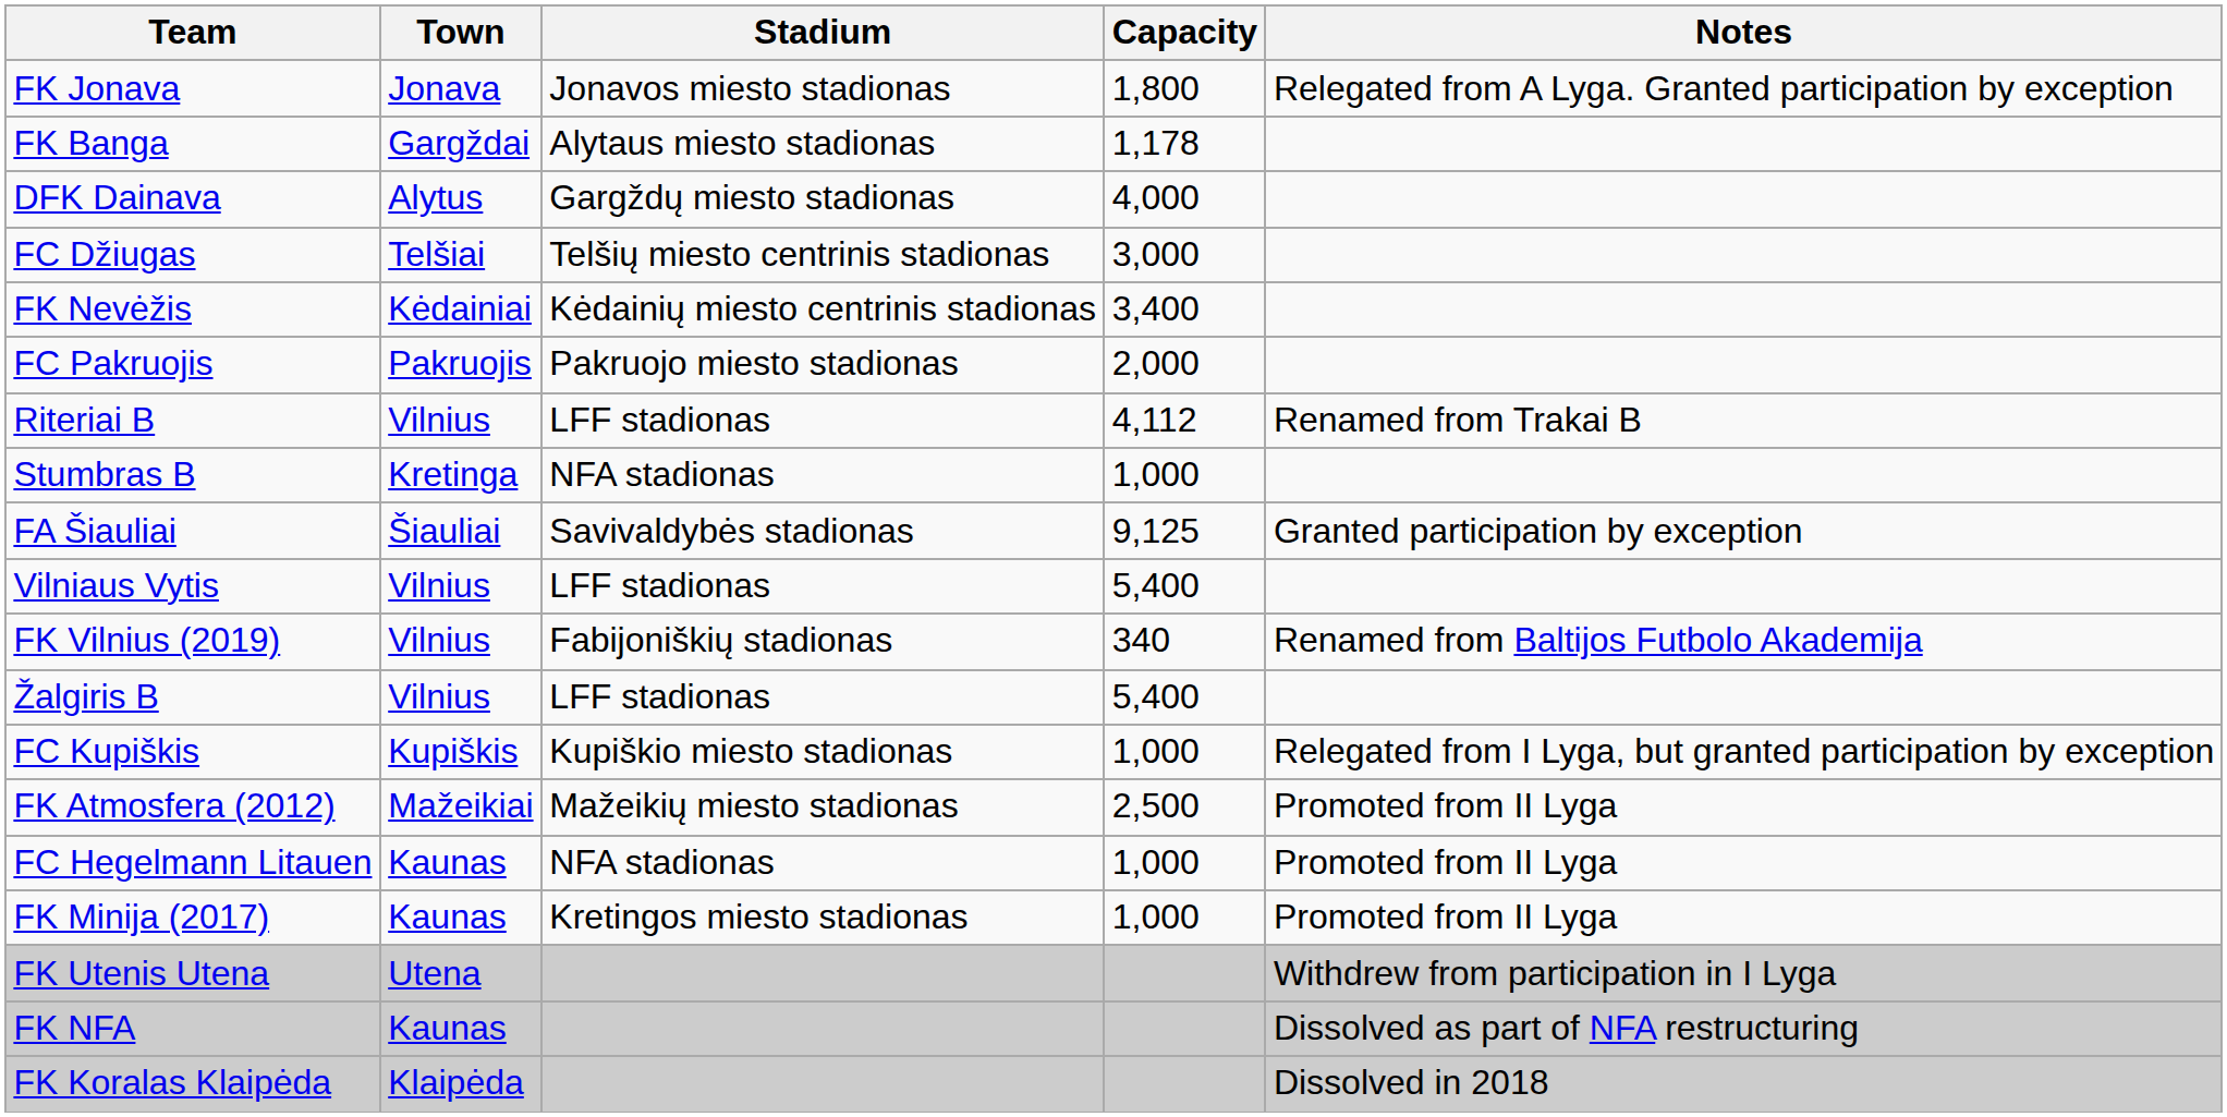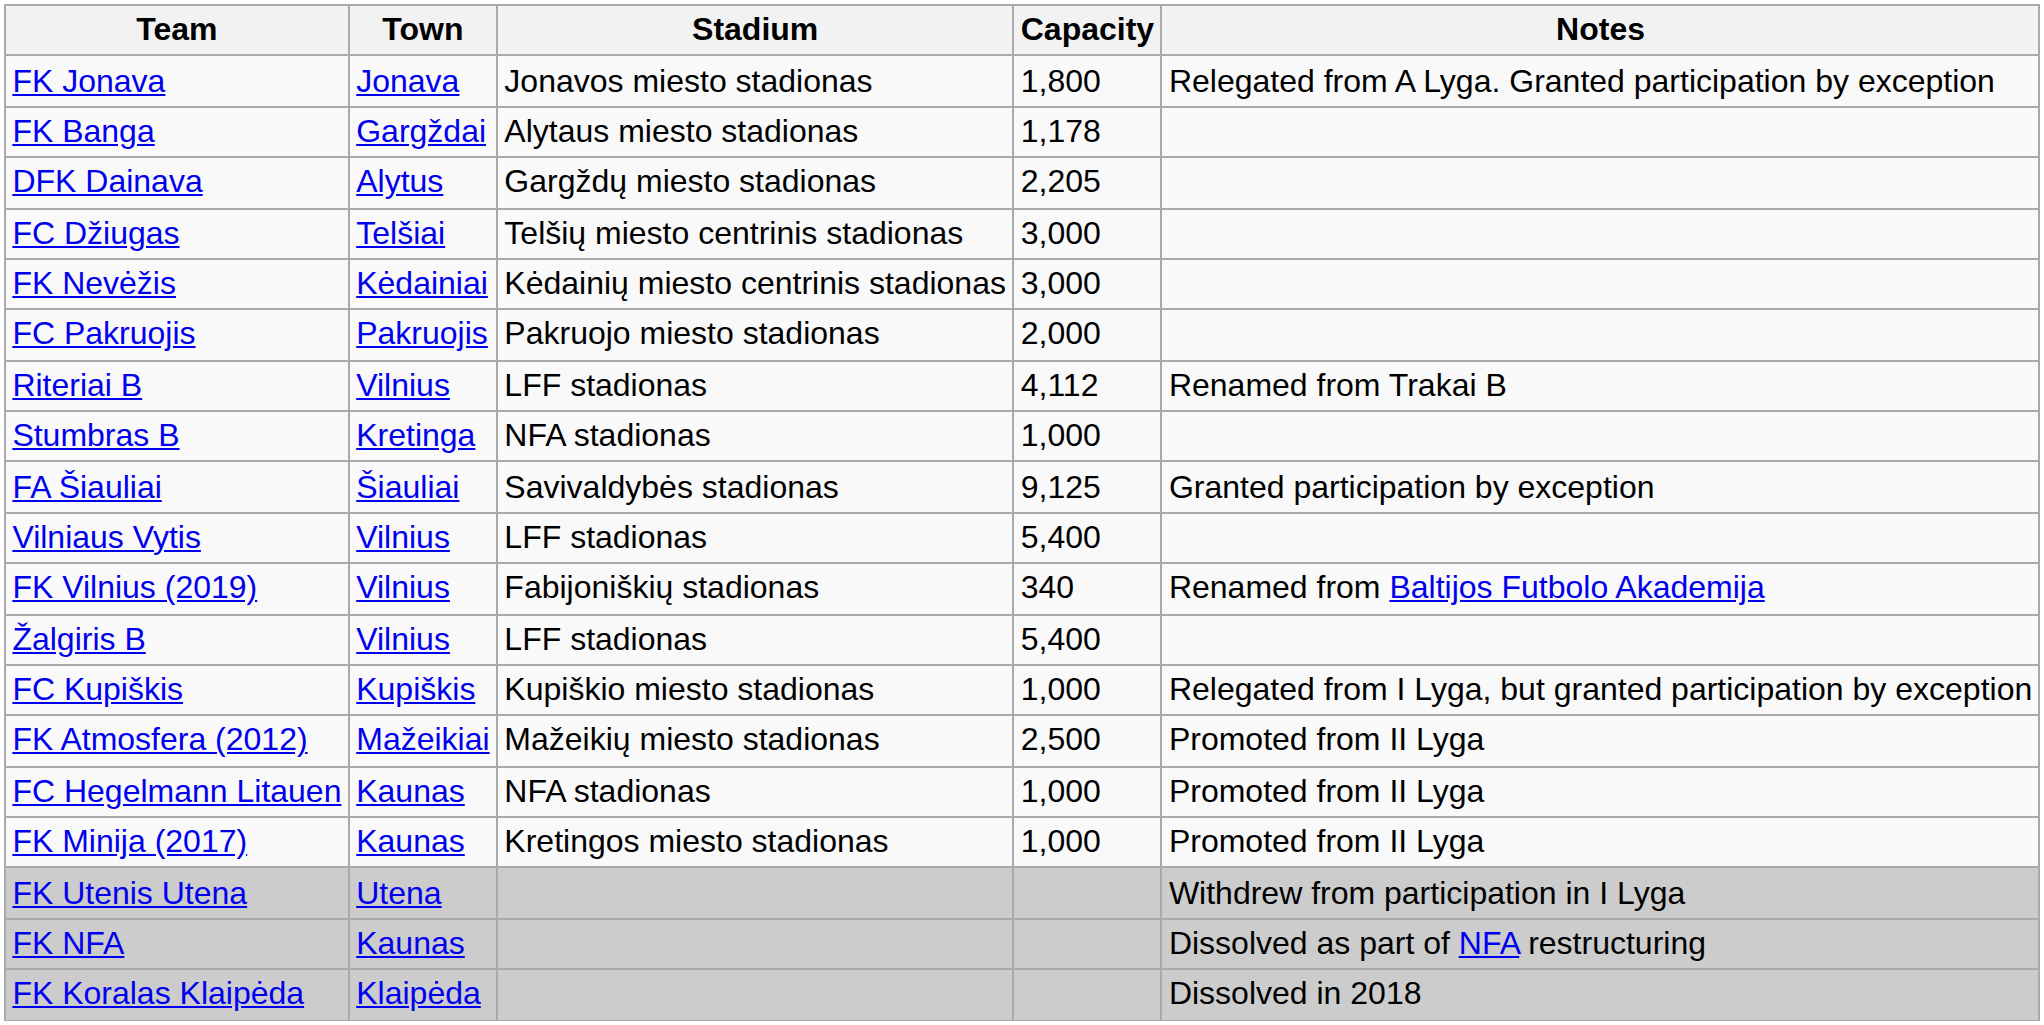DFK Dainava | Capacity: 4,000 -> 2,205
FK Nevėžis | Capacity: 3,400 -> 3,000
